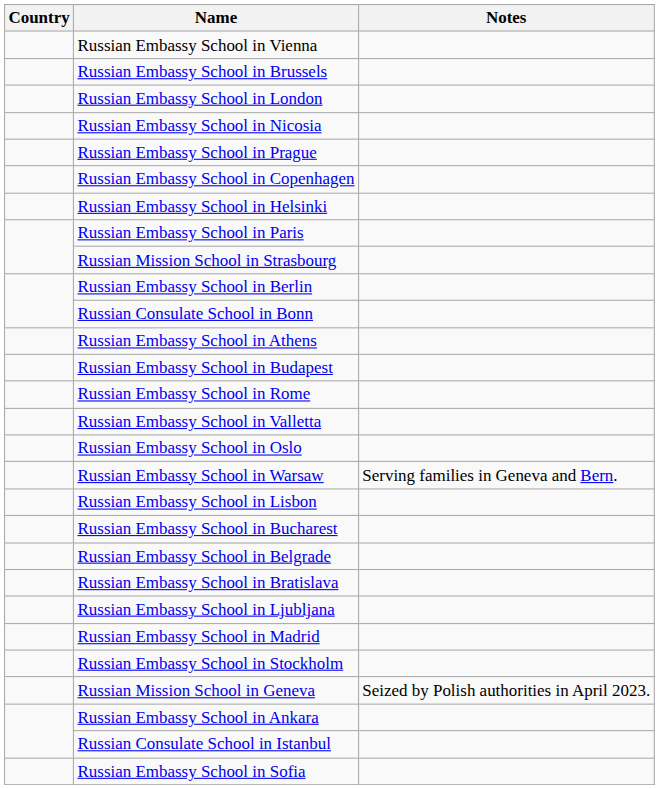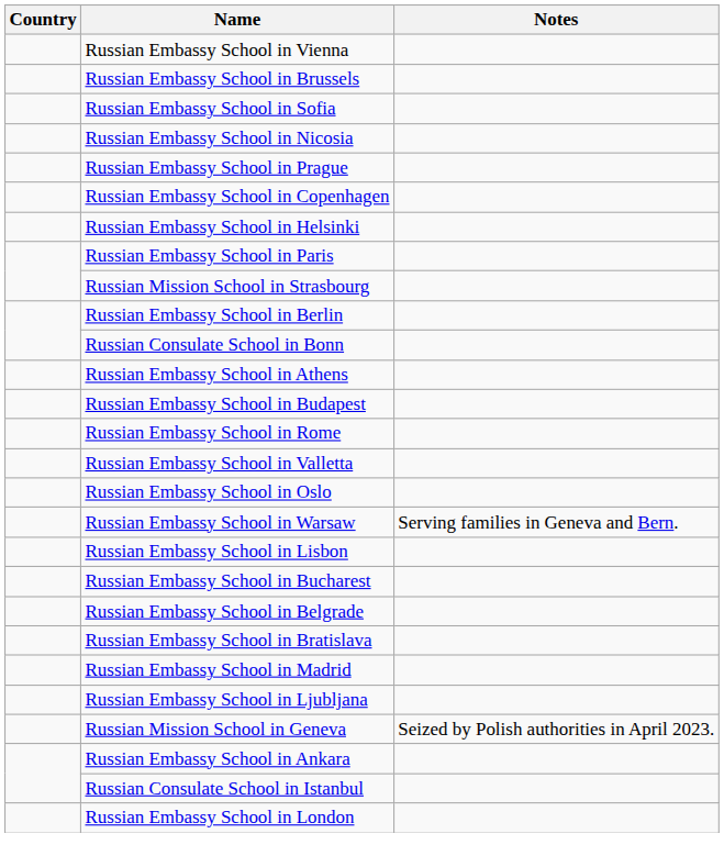rows swapped: Russian Embassy School in Sofia <-> Russian Embassy School in London
rows swapped: Russian Embassy School in Ljubljana <-> Russian Embassy School in Madrid
- row: Russian Embassy School in Stockholm
